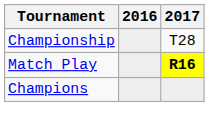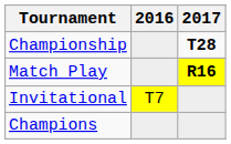Championship | 2017: normal -> bold
+ row: Invitational | T7
